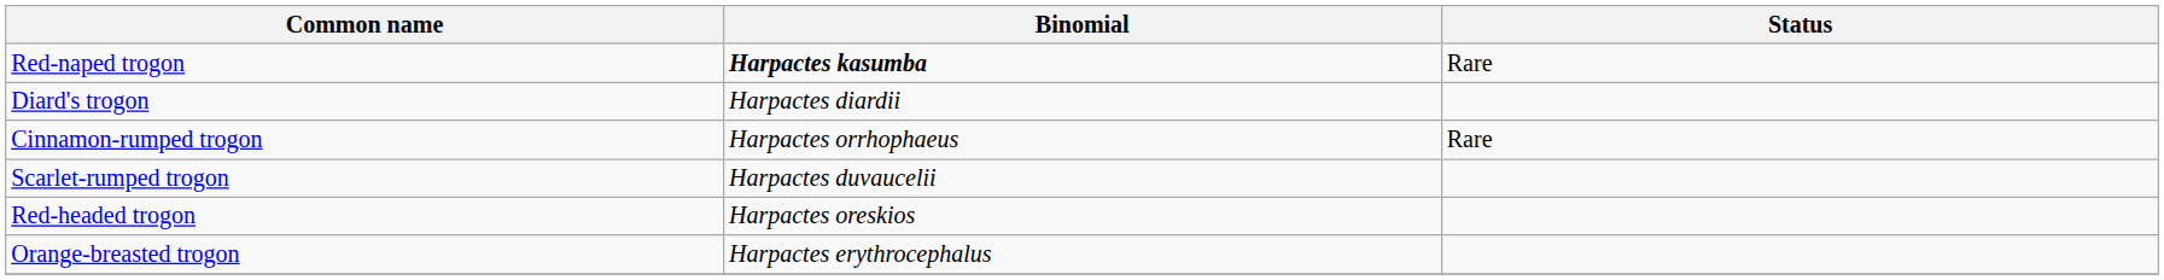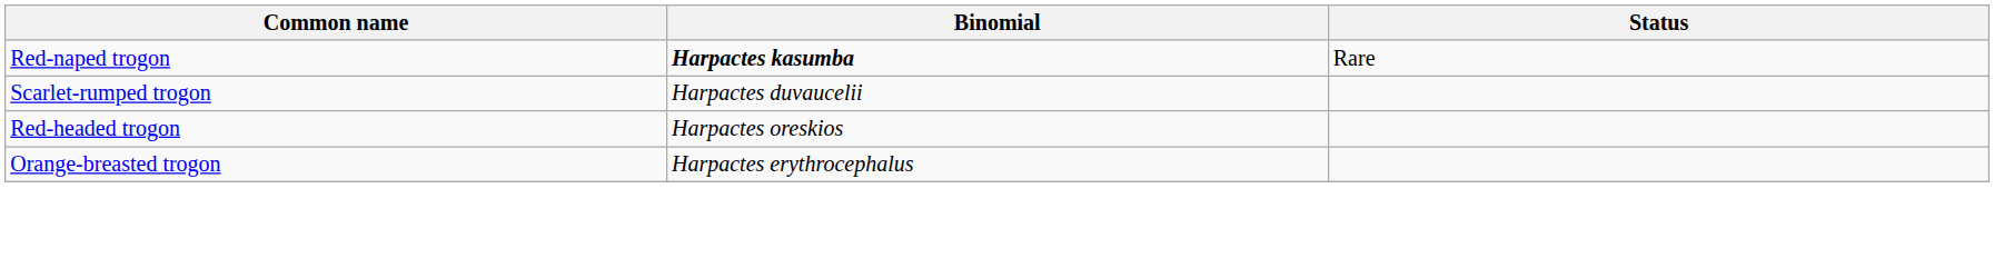- row: Diard's trogon | Harpactes diardii
- row: Cinnamon-rumped trogon | Harpactes orrhophaeus | Rare
